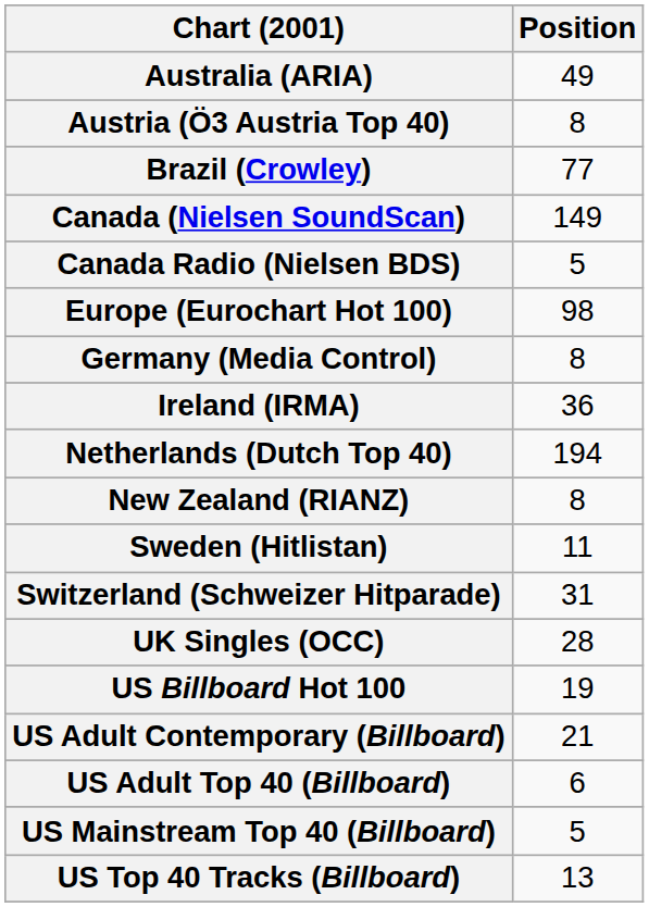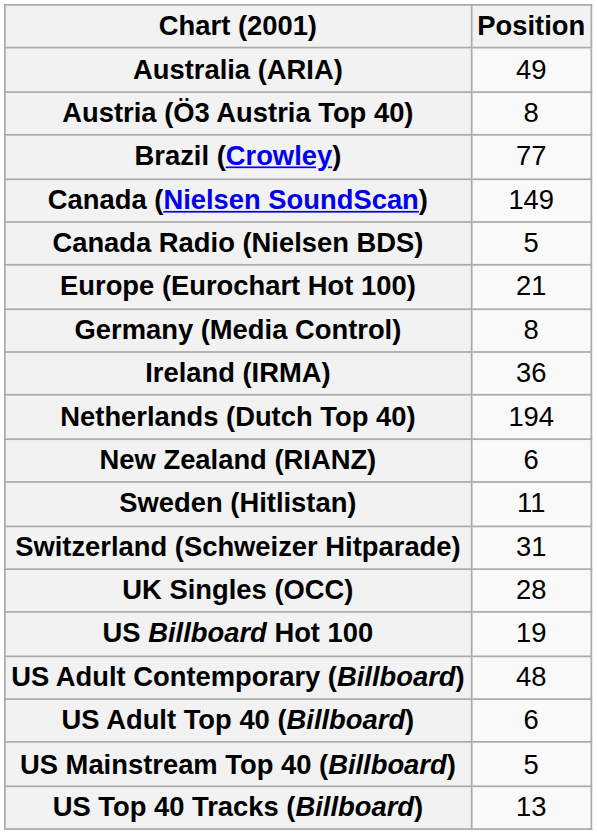Europe (Eurochart Hot 100) | Position: 98 -> 21
New Zealand (RIANZ) | Position: 8 -> 6
US Adult Contemporary (Billboard) | Position: 21 -> 48
